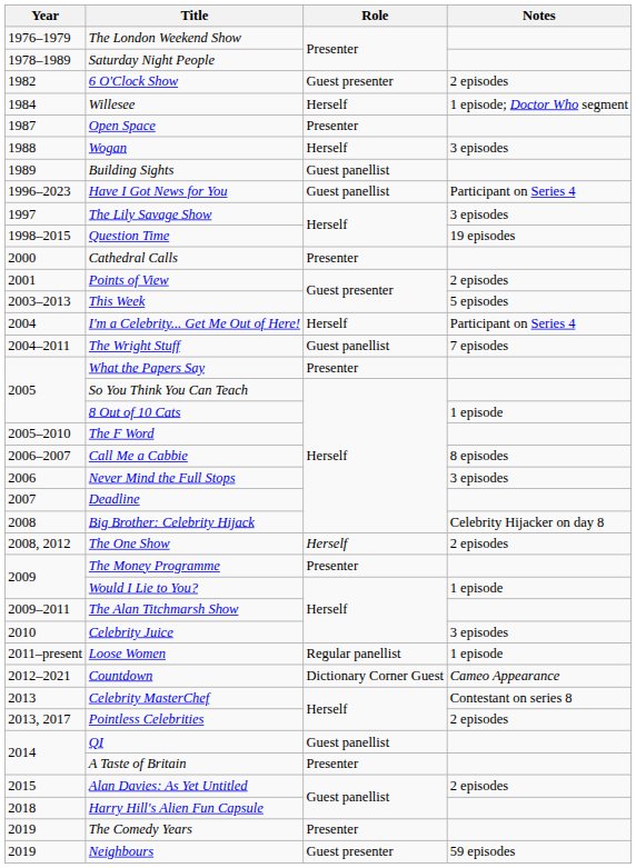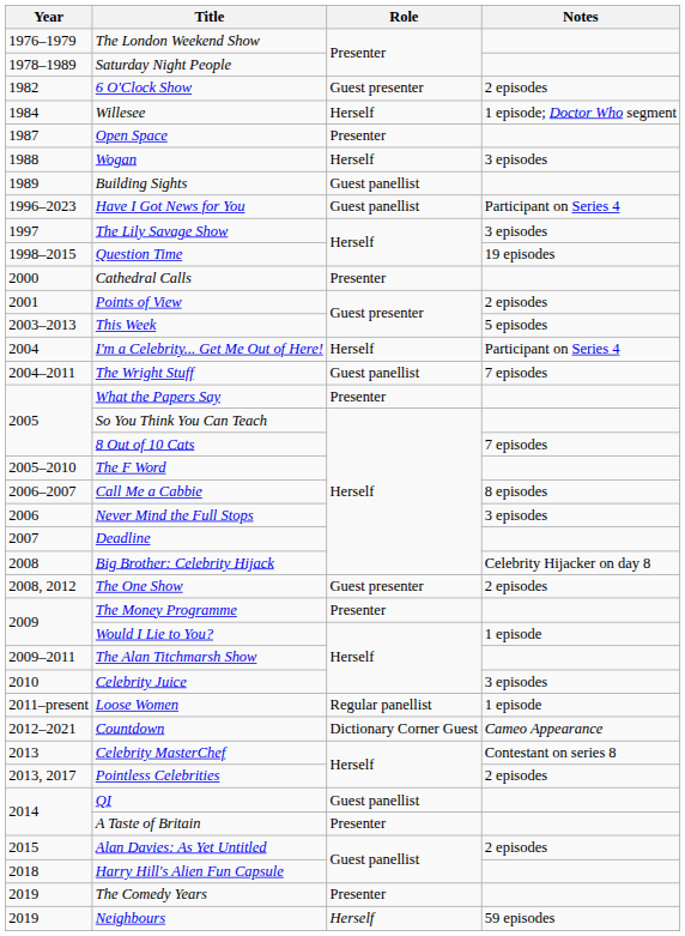8 Out of 10 Cats | Notes: 1 episode -> 7 episodes
The One Show | Role: Herself -> Guest presenter
Neighbours | Role: Guest presenter -> Herself
